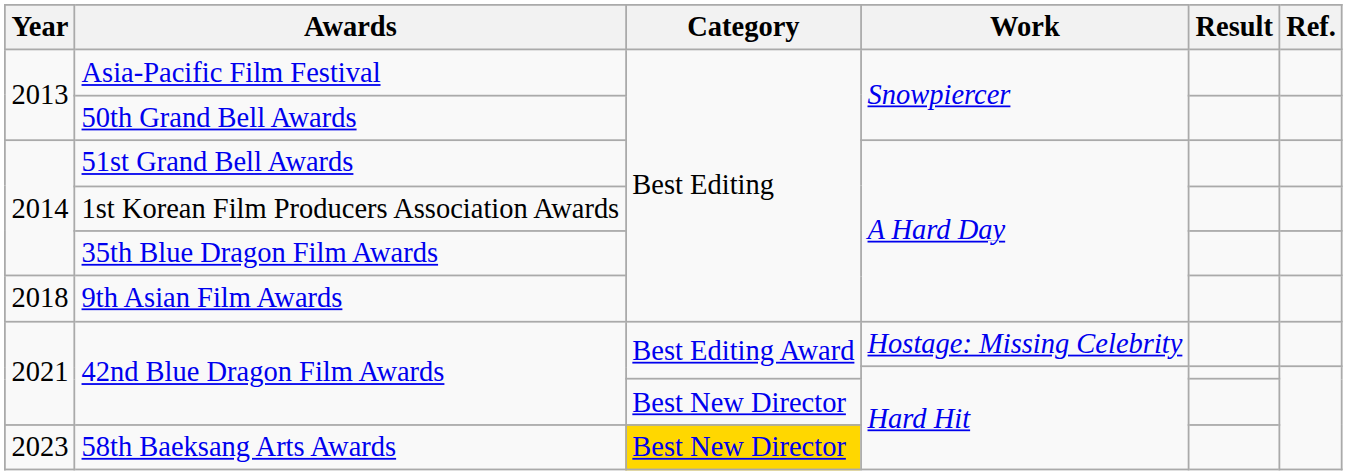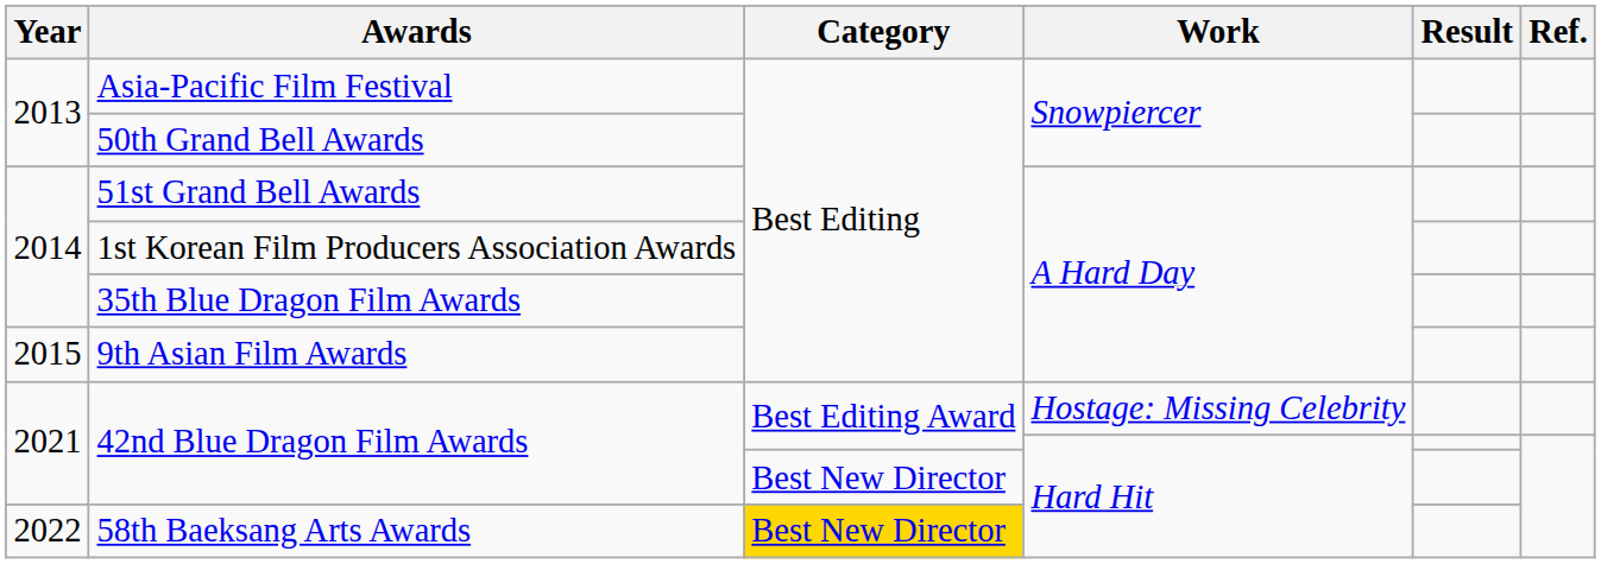9th Asian Film Awards | Year: 2018 -> 2015
58th Baeksang Arts Awards | Year: 2023 -> 2022
